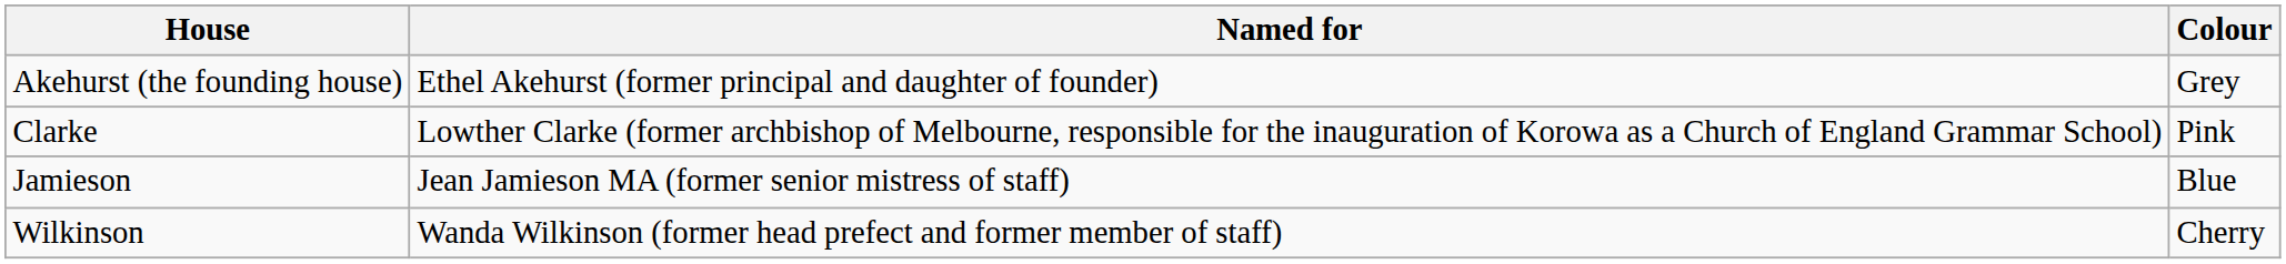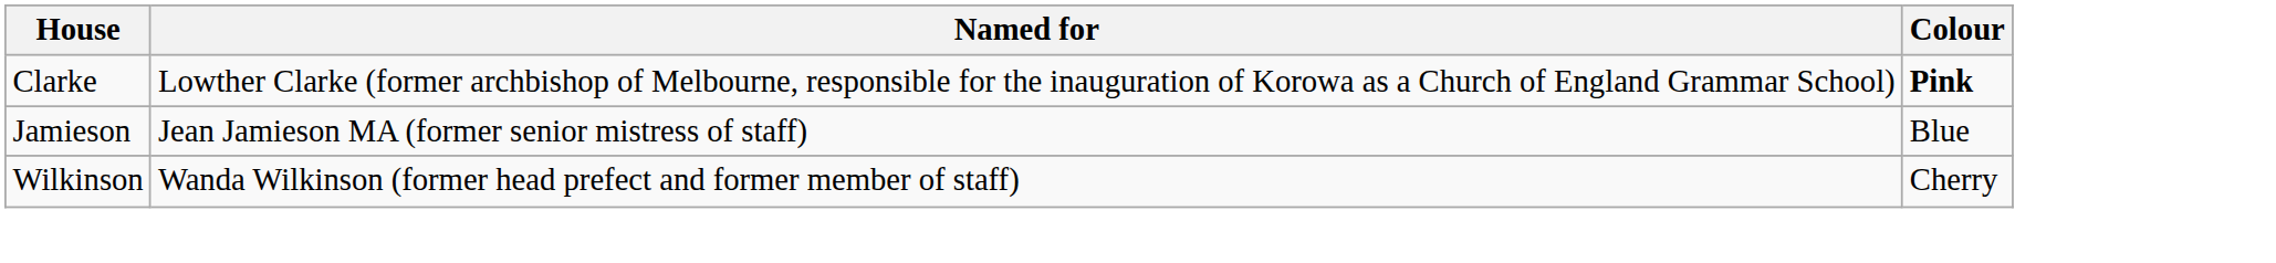- row: Akehurst (the founding house) | Ethel Akehurst (former principal and daughter of founder) | Grey
Clarke | Colour: normal -> bold
